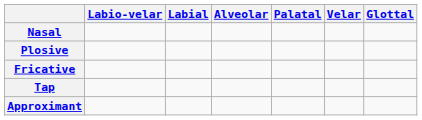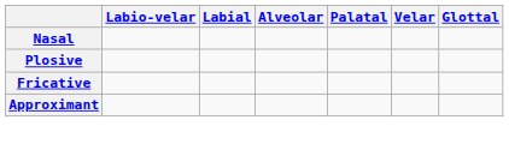- row: Tap
